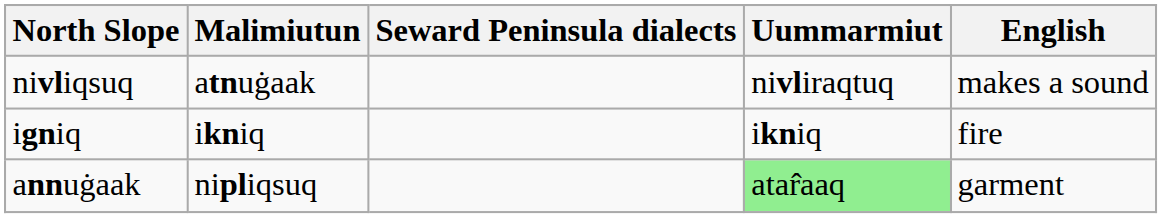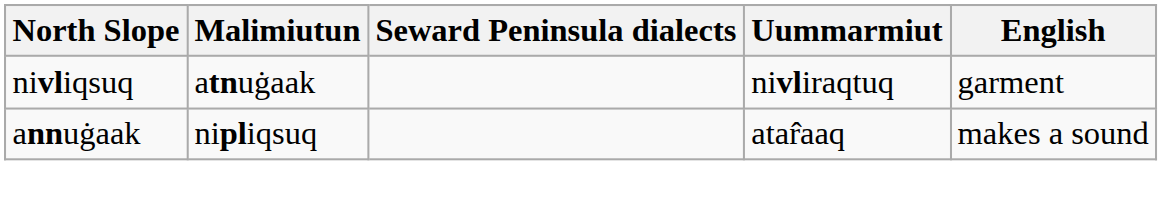nivliqsuq | English: makes a sound -> garment
- row: igniq | ikniq | ikniq | fire
annuġaak | Uummarmiut: lightgreen background -> no background
annuġaak | English: garment -> makes a sound
